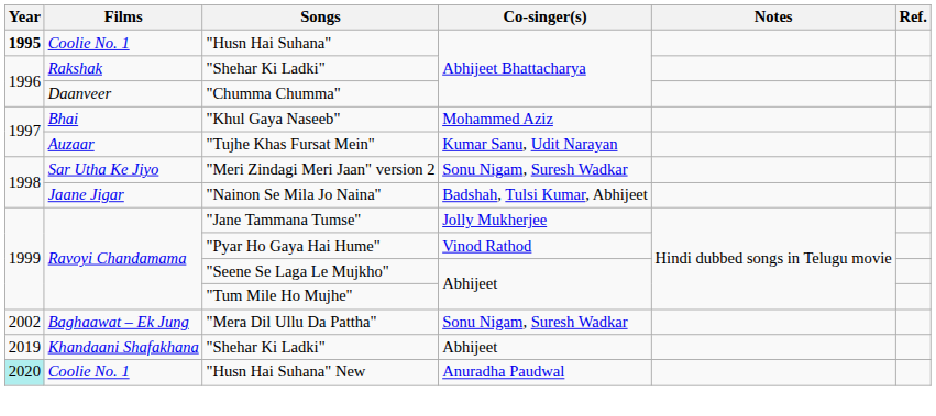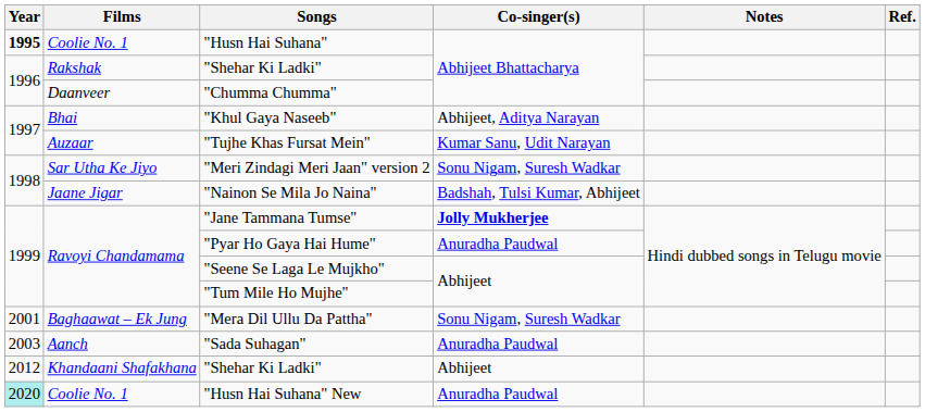"Khul Gaya Naseeb" | Co-singer(s): Mohammed Aziz -> Abhijeet, Aditya Narayan
"Jane Tammana Tumse" | Co-singer(s): normal -> bold
"Pyar Ho Gaya Hai Hume" | Co-singer(s): Vinod Rathod -> Anuradha Paudwal
"Mera Dil Ullu Da Pattha" | Year: 2002 -> 2001
+ row: 2003 | Aanch | "Sada Suhagan" | Anuradha Paudwal
Khandaani Shafakhana / "Shehar Ki Ladki" | Year: 2019 -> 2012
